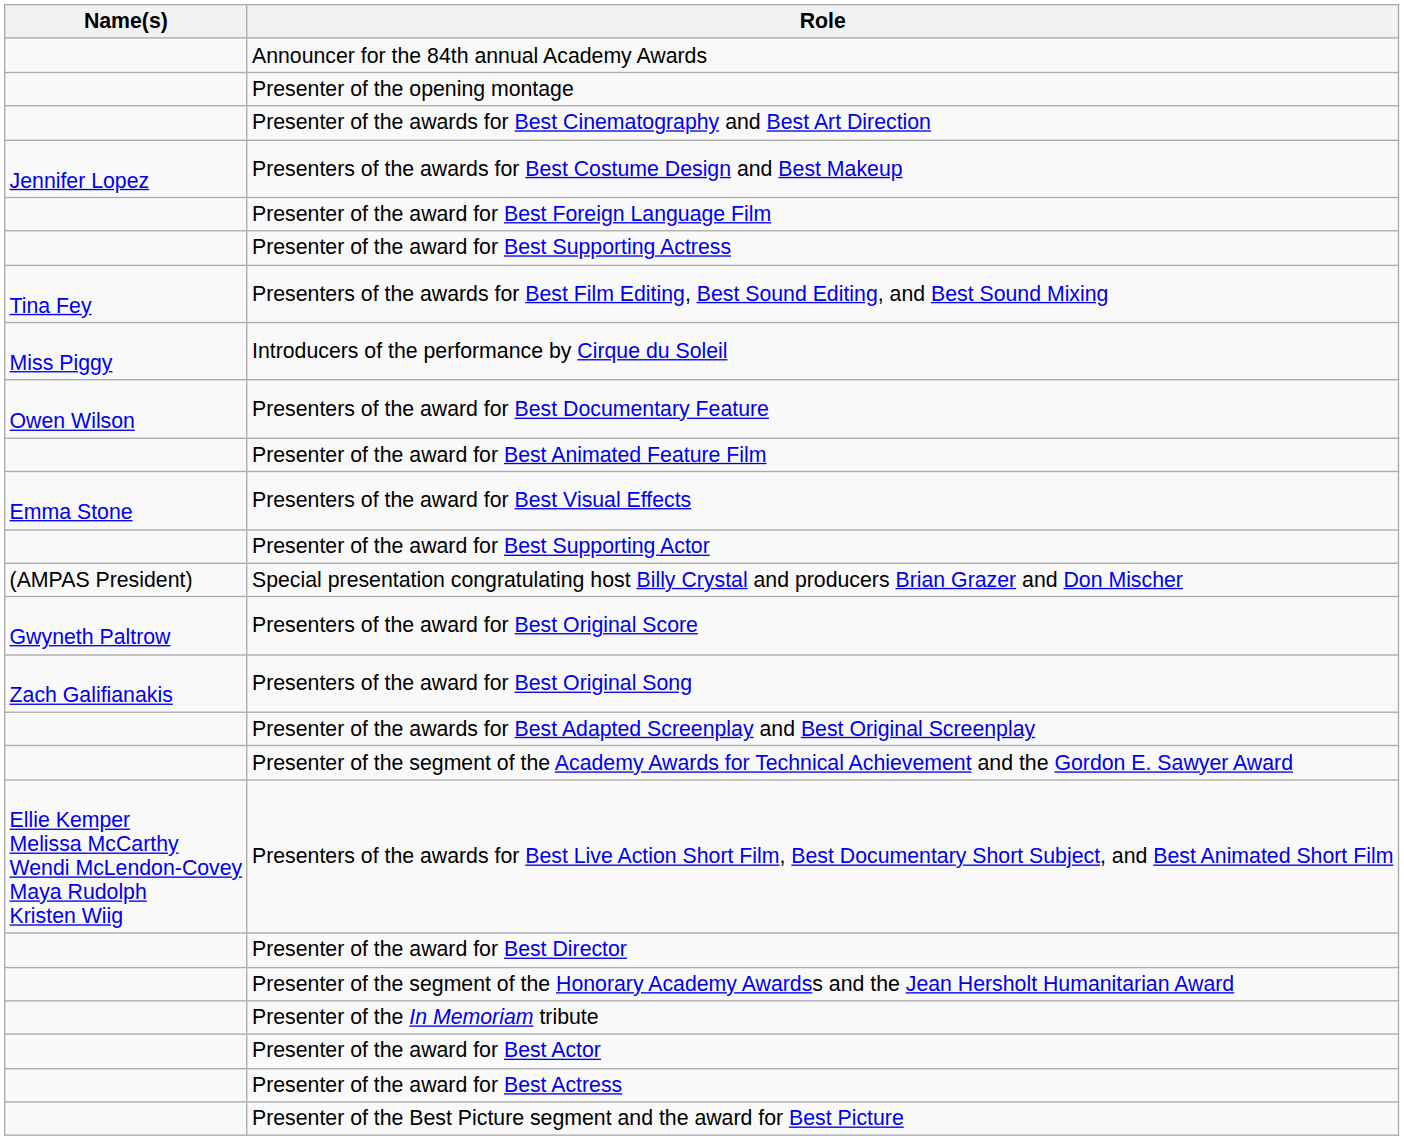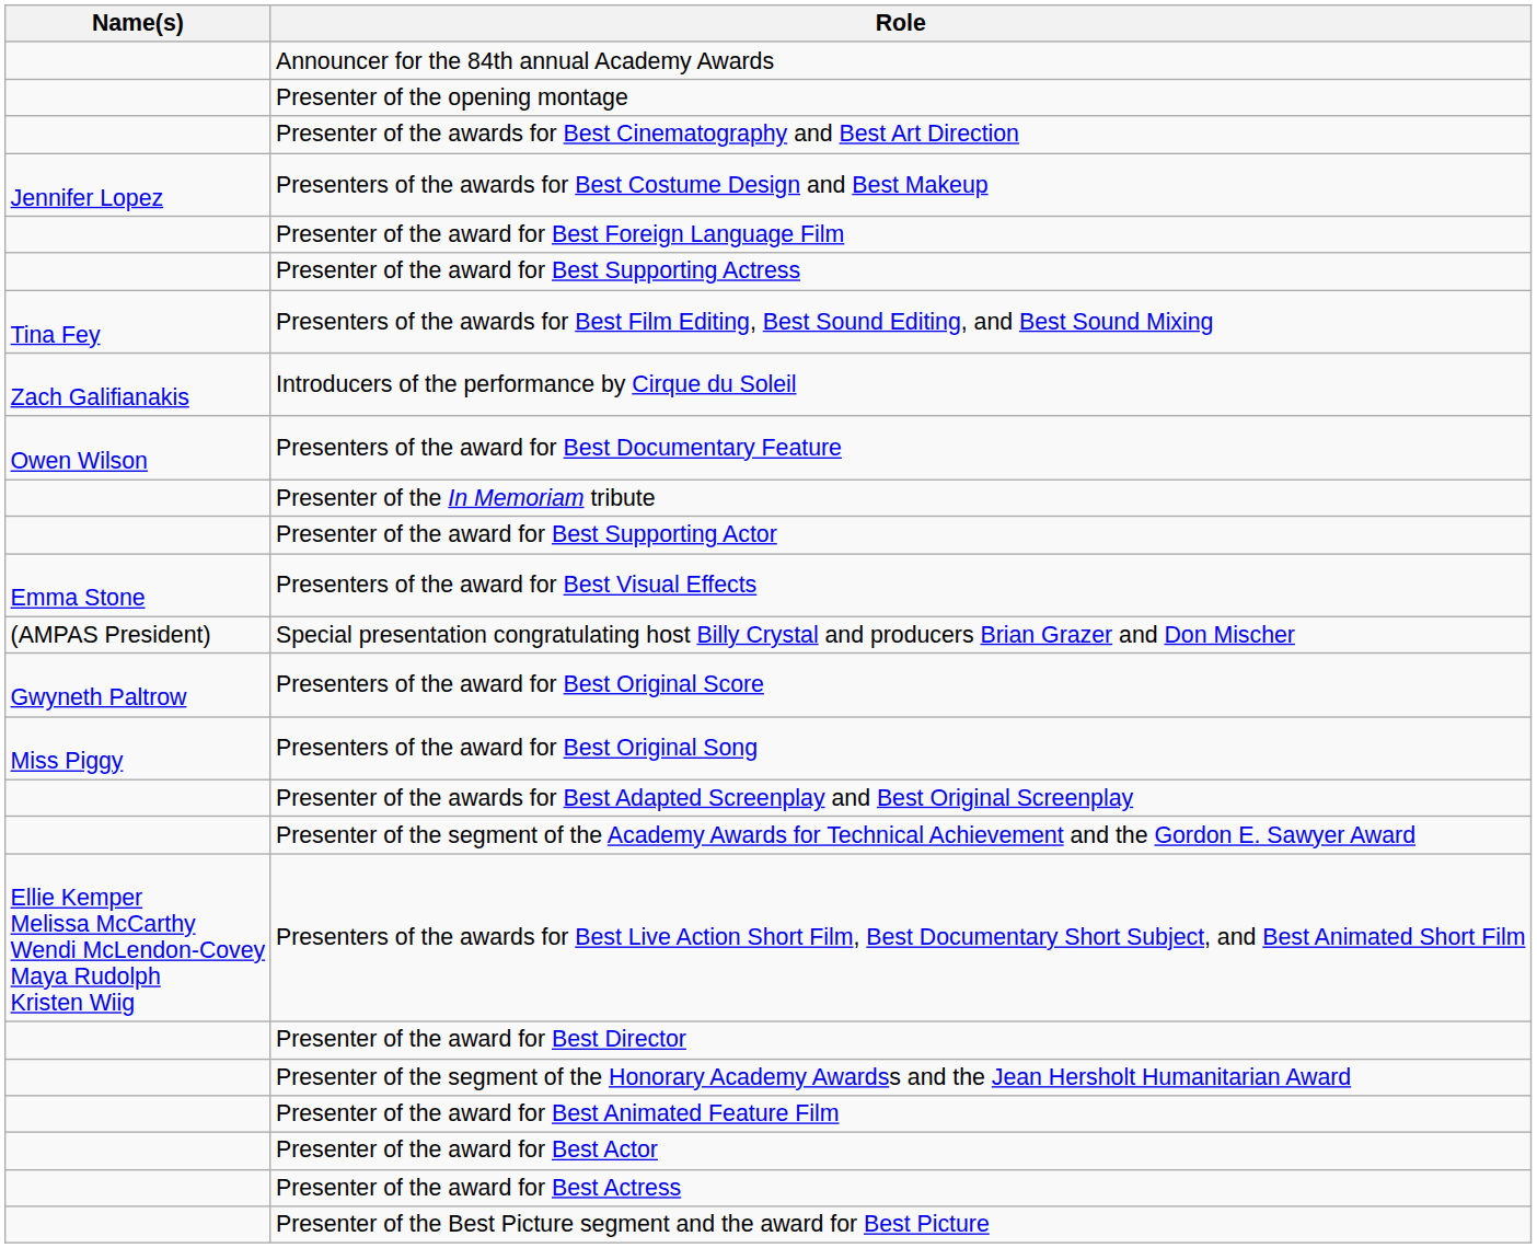Introducers of the performance by Cirque du Soleil | Name(s): Miss Piggy -> Zach Galifianakis
rows swapped: Presenter of the award for Best Animated Feature Film <-> Presenter of the In Memoriam tribute
rows swapped: Presenters of the award for Best Visual Effects <-> Presenter of the award for Best Supporting Actor
Presenters of the award for Best Original Song | Name(s): Zach Galifianakis -> Miss Piggy
